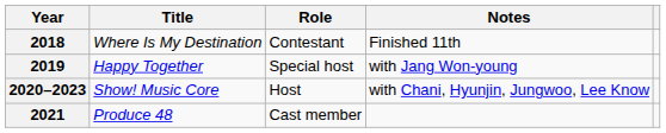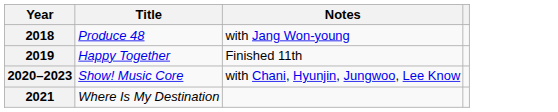- column: Role | Contestant | Special host | Host | Cast member
2018 | Title: Where Is My Destination -> Produce 48
2018 | Notes: Finished 11th -> with Jang Won-young
2019 | Notes: with Jang Won-young -> Finished 11th
2021 | Title: Produce 48 -> Where Is My Destination
